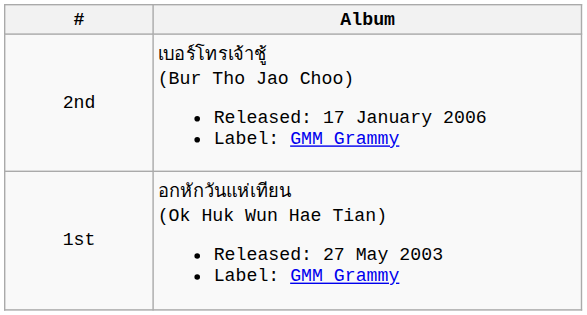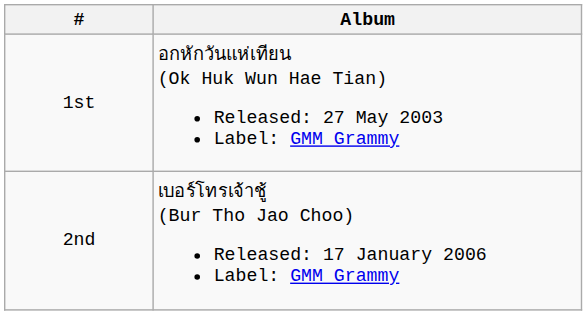rows swapped: 1st <-> 2nd
